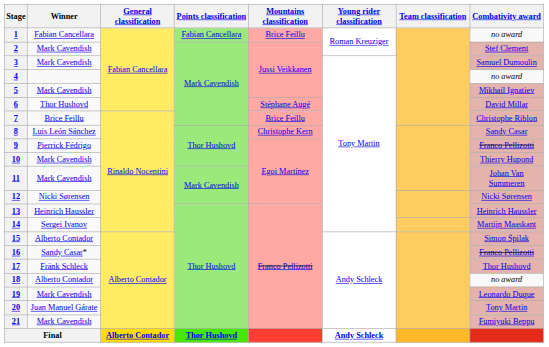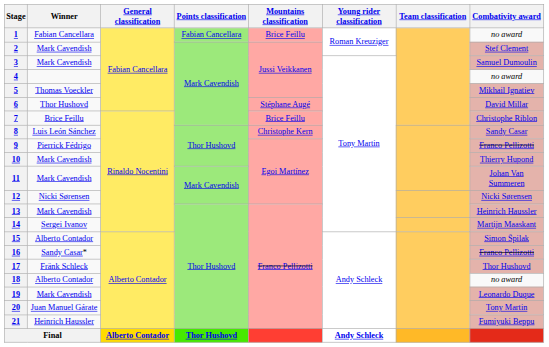5 | Winner: Mark Cavendish -> Thomas Voeckler
13 | Winner: Heinrich Haussler -> Mark Cavendish
21 | Winner: Mark Cavendish -> Heinrich Haussler
